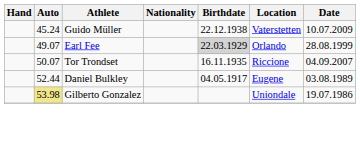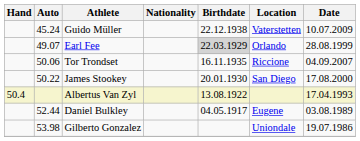Tor Trondset | Auto: 50.07 -> 50.06
+ row: 50.22 | James Stookey | 20.01.1930 | San Diego | 17.08.2000
+ row: 50.4 | Albertus Van Zyl | 13.08.1922 | 17.04.1993
Gilberto Gonzalez | Auto: khaki background -> no background
